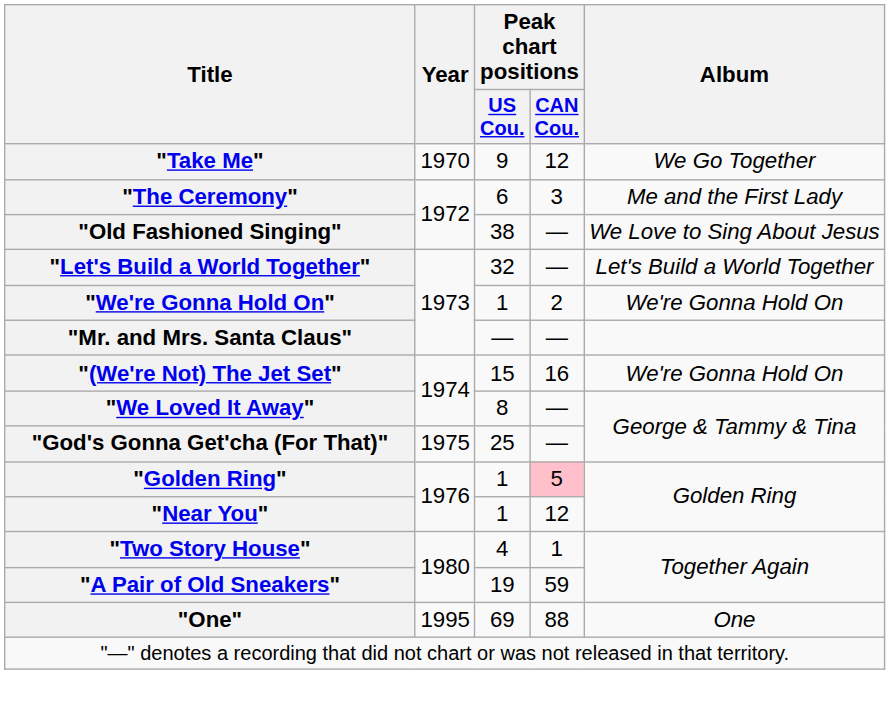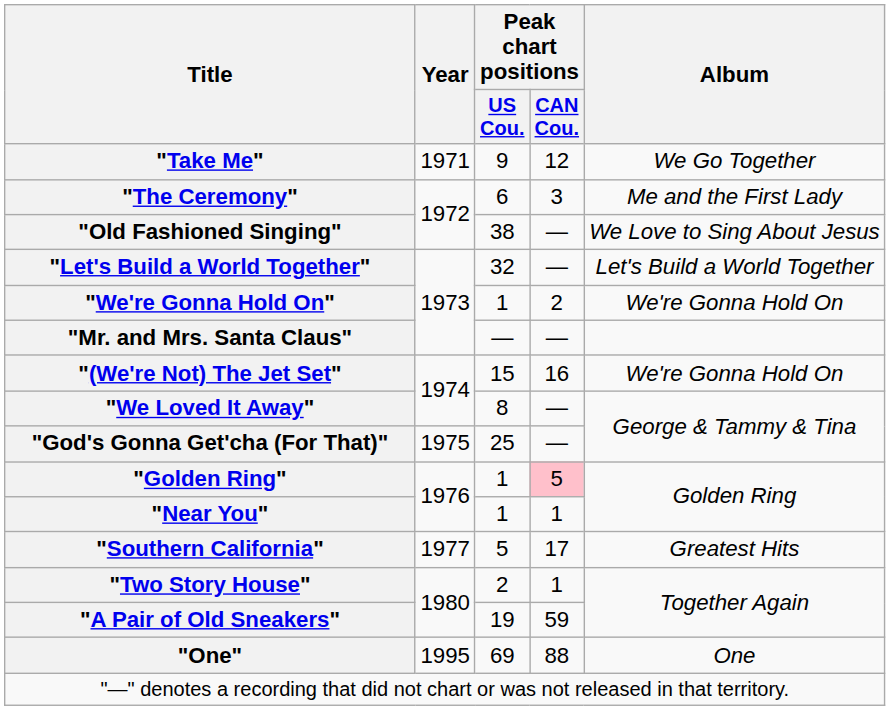"Take Me" | Year: 1970 -> 1971
"Near You" | Peak chart positions / CAN Cou.: 12 -> 1
+ row: "Southern California" | 1977 | 5 | 17 | Greatest Hits
"Two Story House" | Peak chart positions / US Cou.: 4 -> 2
